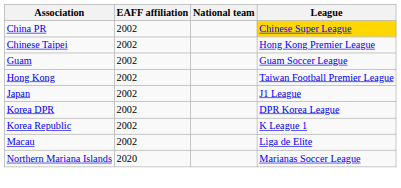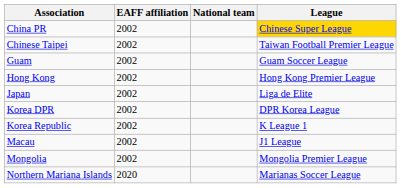Chinese Taipei | League: Hong Kong Premier League -> Taiwan Football Premier League
Hong Kong | League: Taiwan Football Premier League -> Hong Kong Premier League
Japan | League: J1 League -> Liga de Elite
Macau | League: Liga de Elite -> J1 League
+ row: Mongolia | 2002 | Mongolia Premier League
